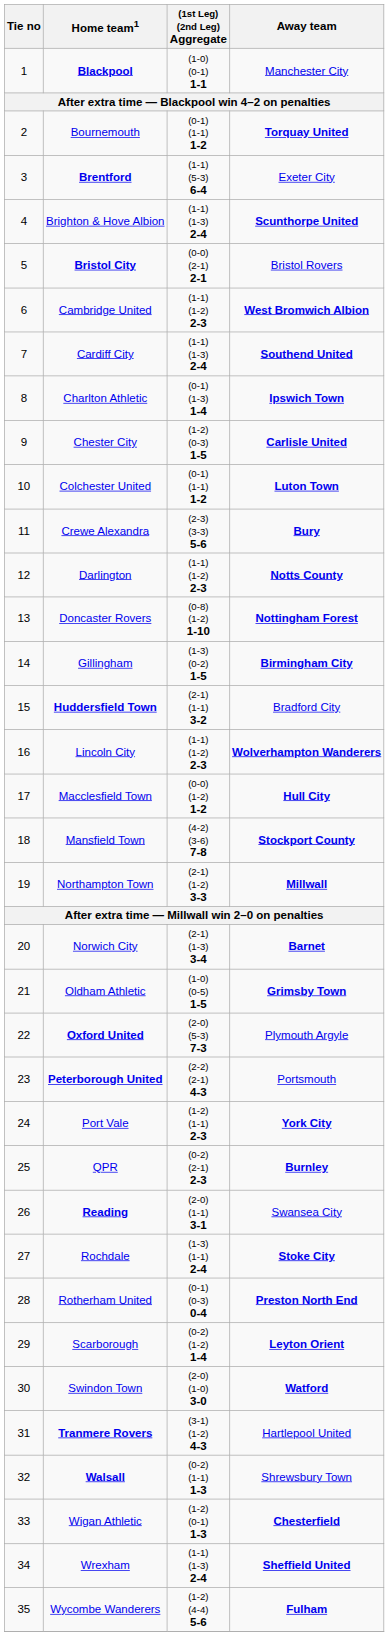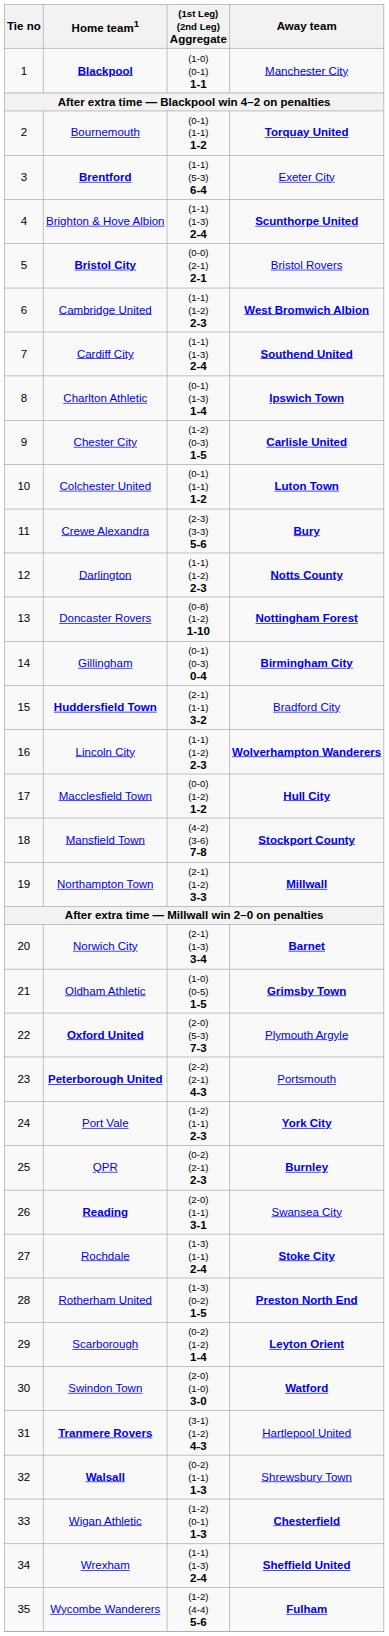Gillingham | (1st Leg) (2nd Leg) Aggregate: (1-3) (0-2) 1-5 -> (0-1) (0-3) 0-4
Rotherham United | (1st Leg) (2nd Leg) Aggregate: (0-1) (0-3) 0-4 -> (1-3) (0-2) 1-5
